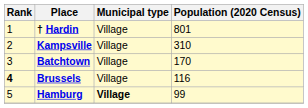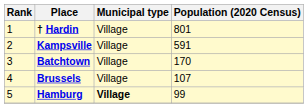Kampsville | Population (2020 Census): 310 -> 591
Brussels | Rank: bold -> normal
Brussels | Population (2020 Census): 116 -> 107
